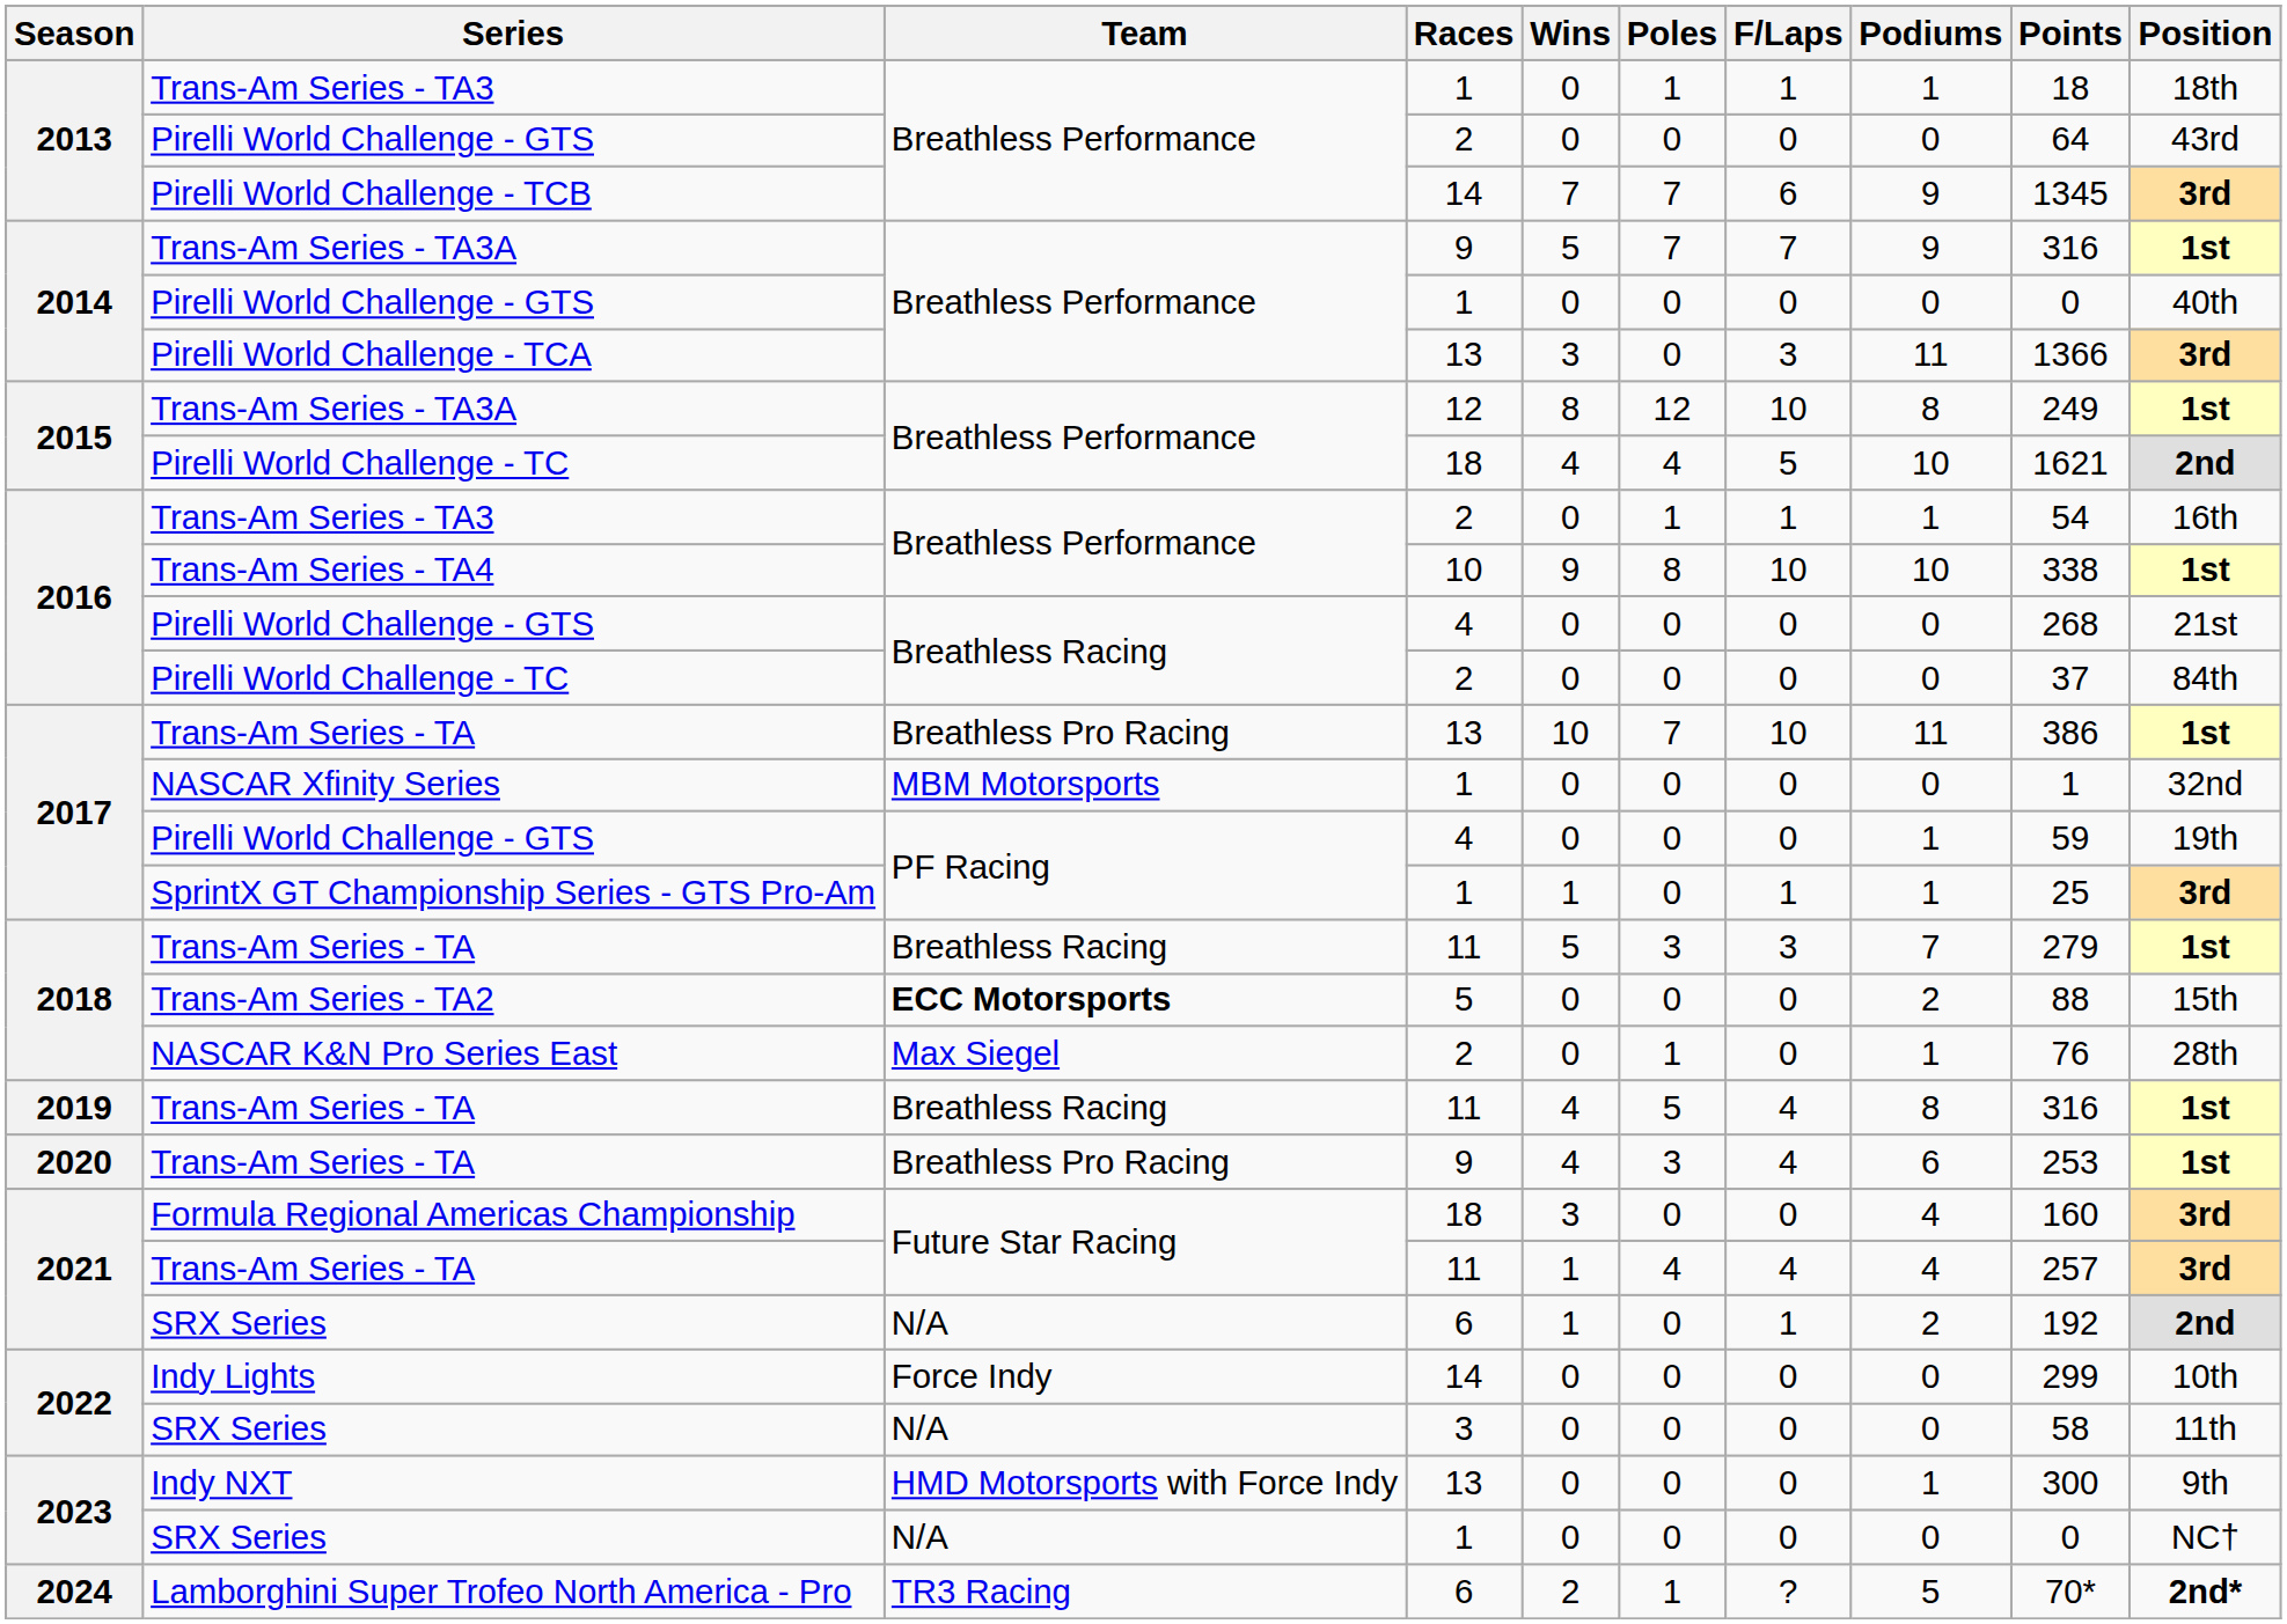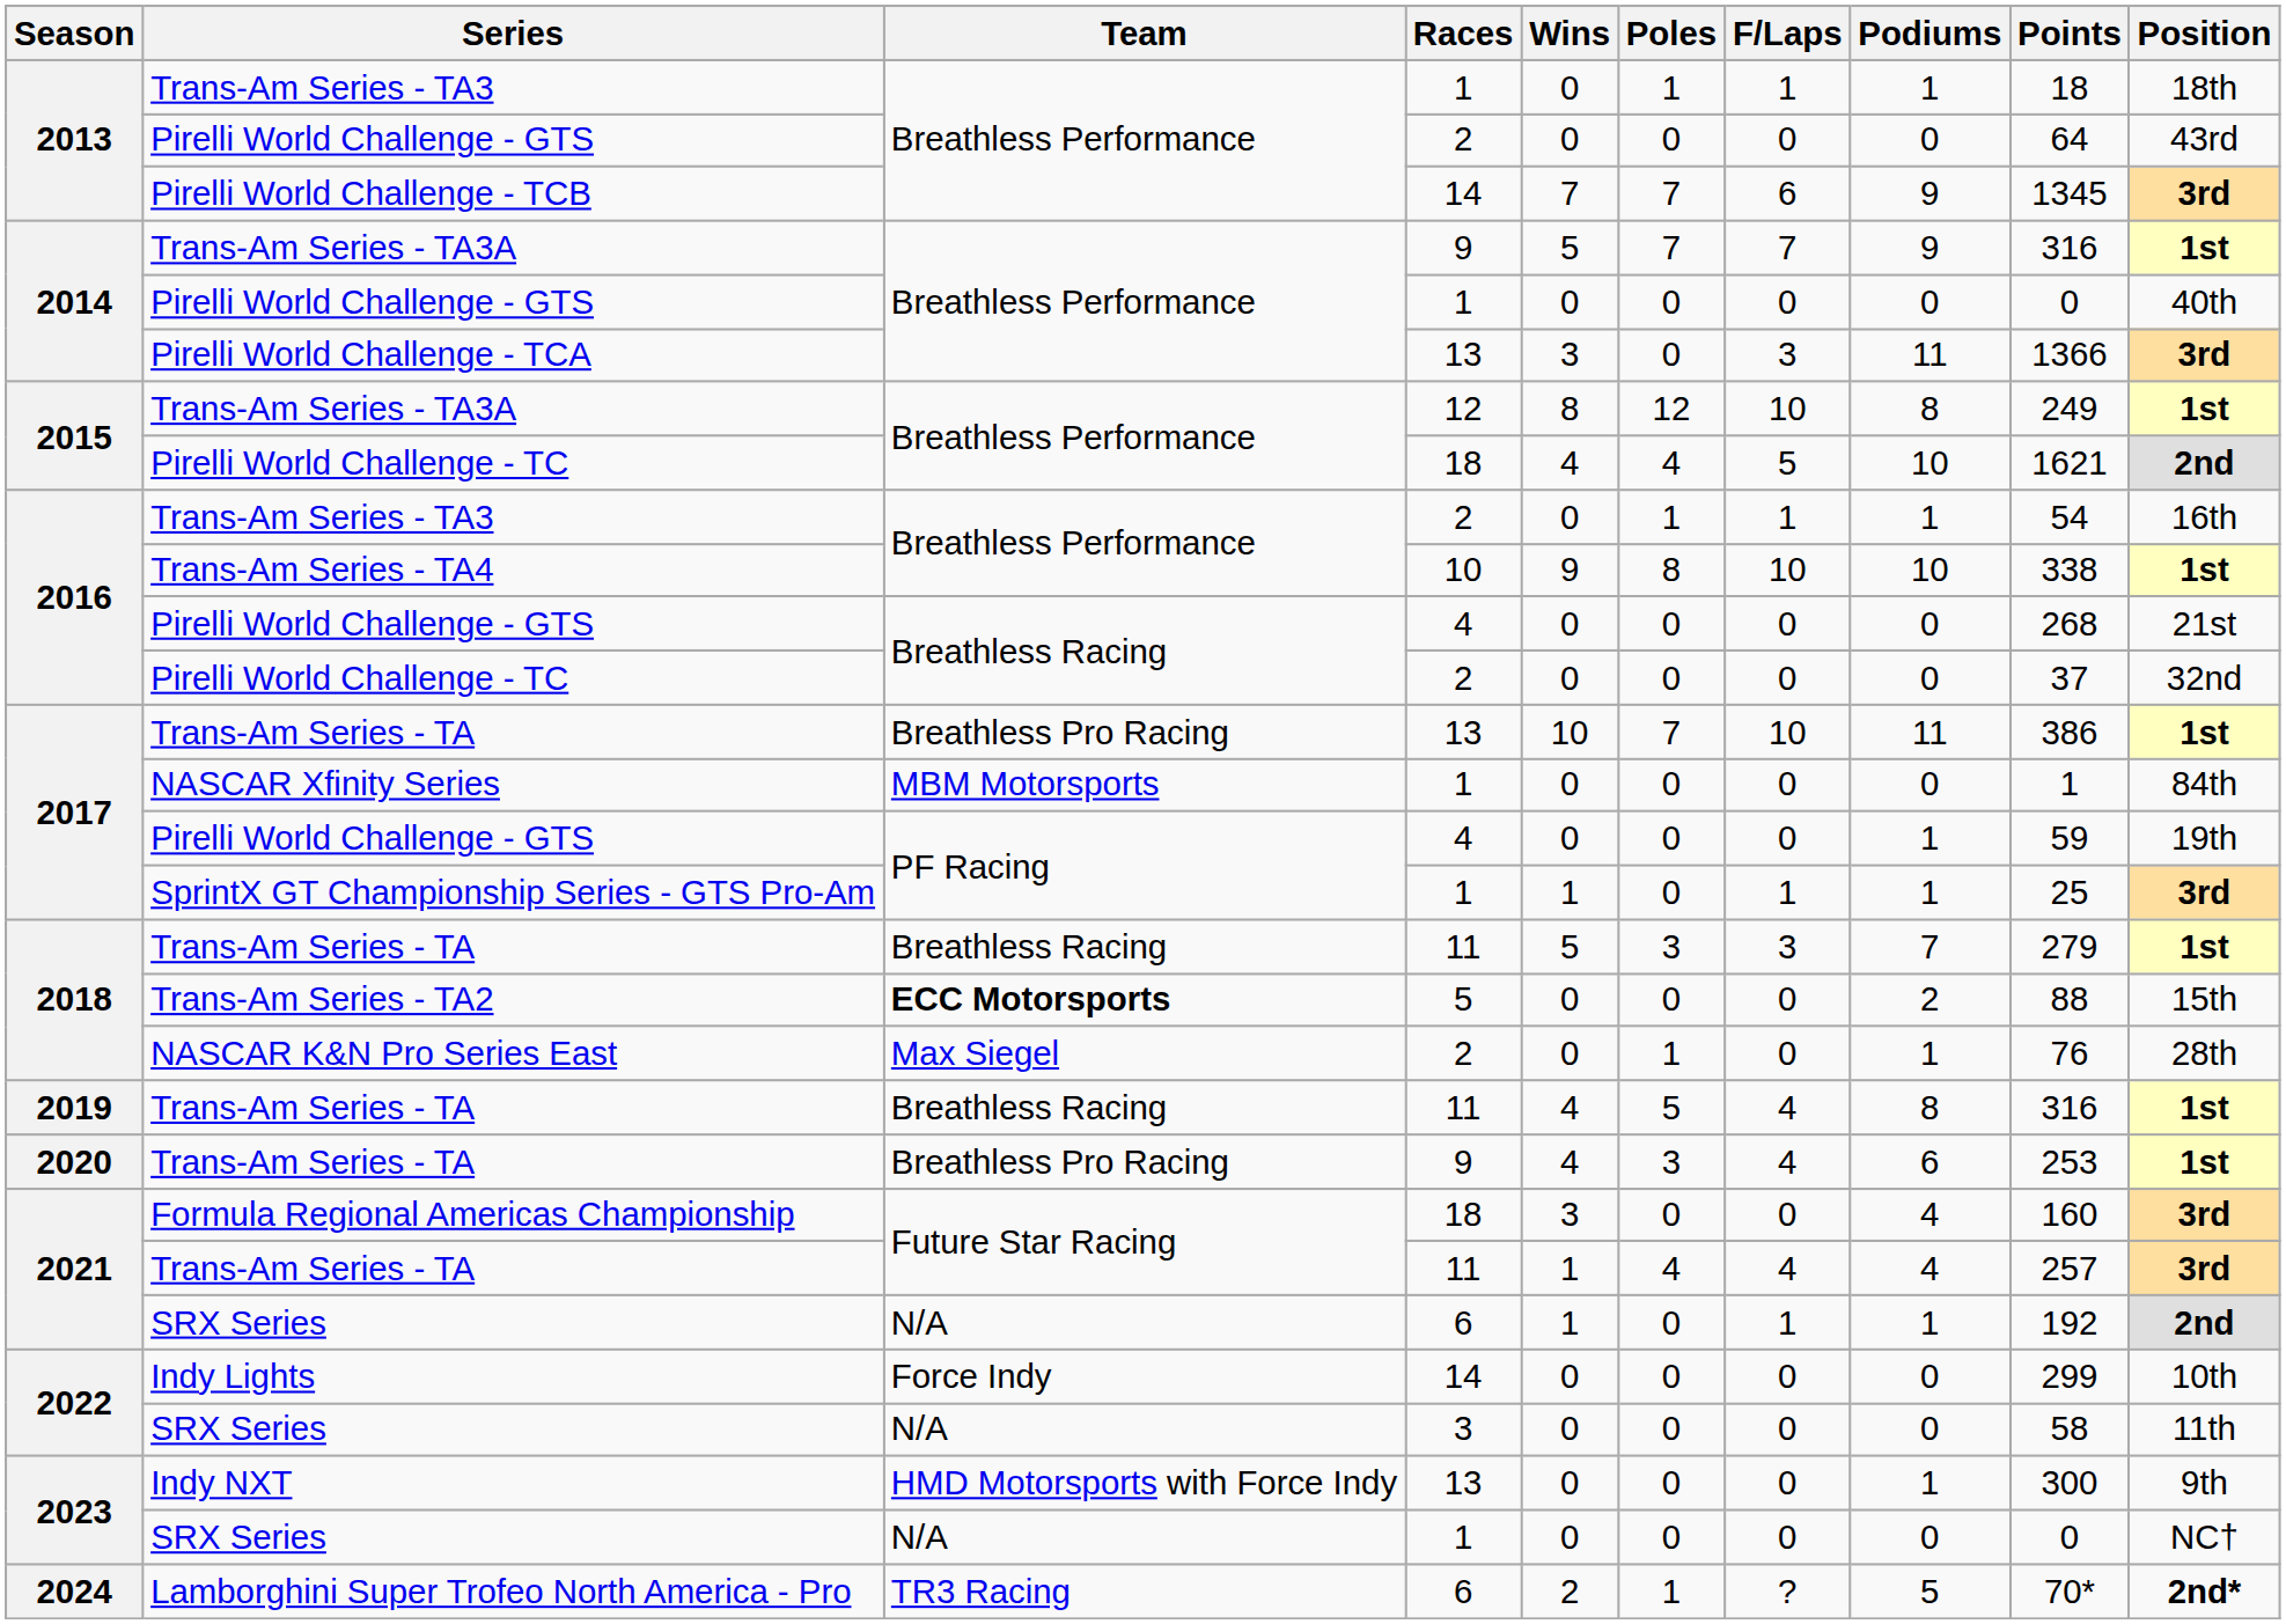2016 / Pirelli World Challenge - TC | Position: 84th -> 32nd
NASCAR Xfinity Series | Position: 32nd -> 84th
2021 / SRX Series | Podiums: 2 -> 1
